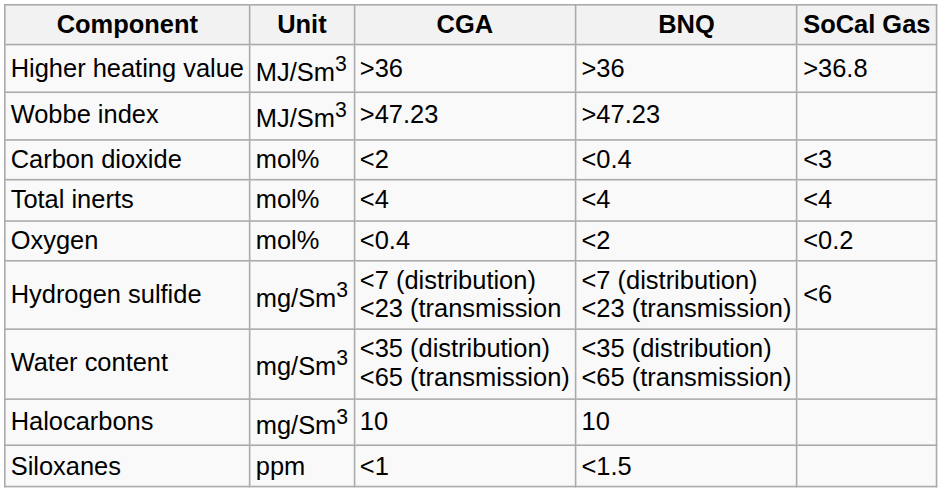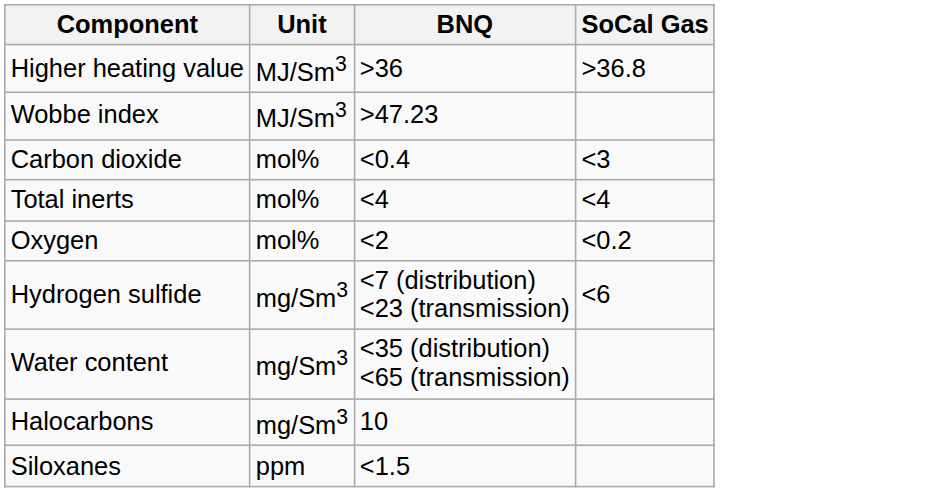- column: CGA | >36 | >47.23 | <2 | <4 | <0.4 | <7 (distribution) <23 (transmission | <35 (distribution) <65 (transmission) | 10 | <1
